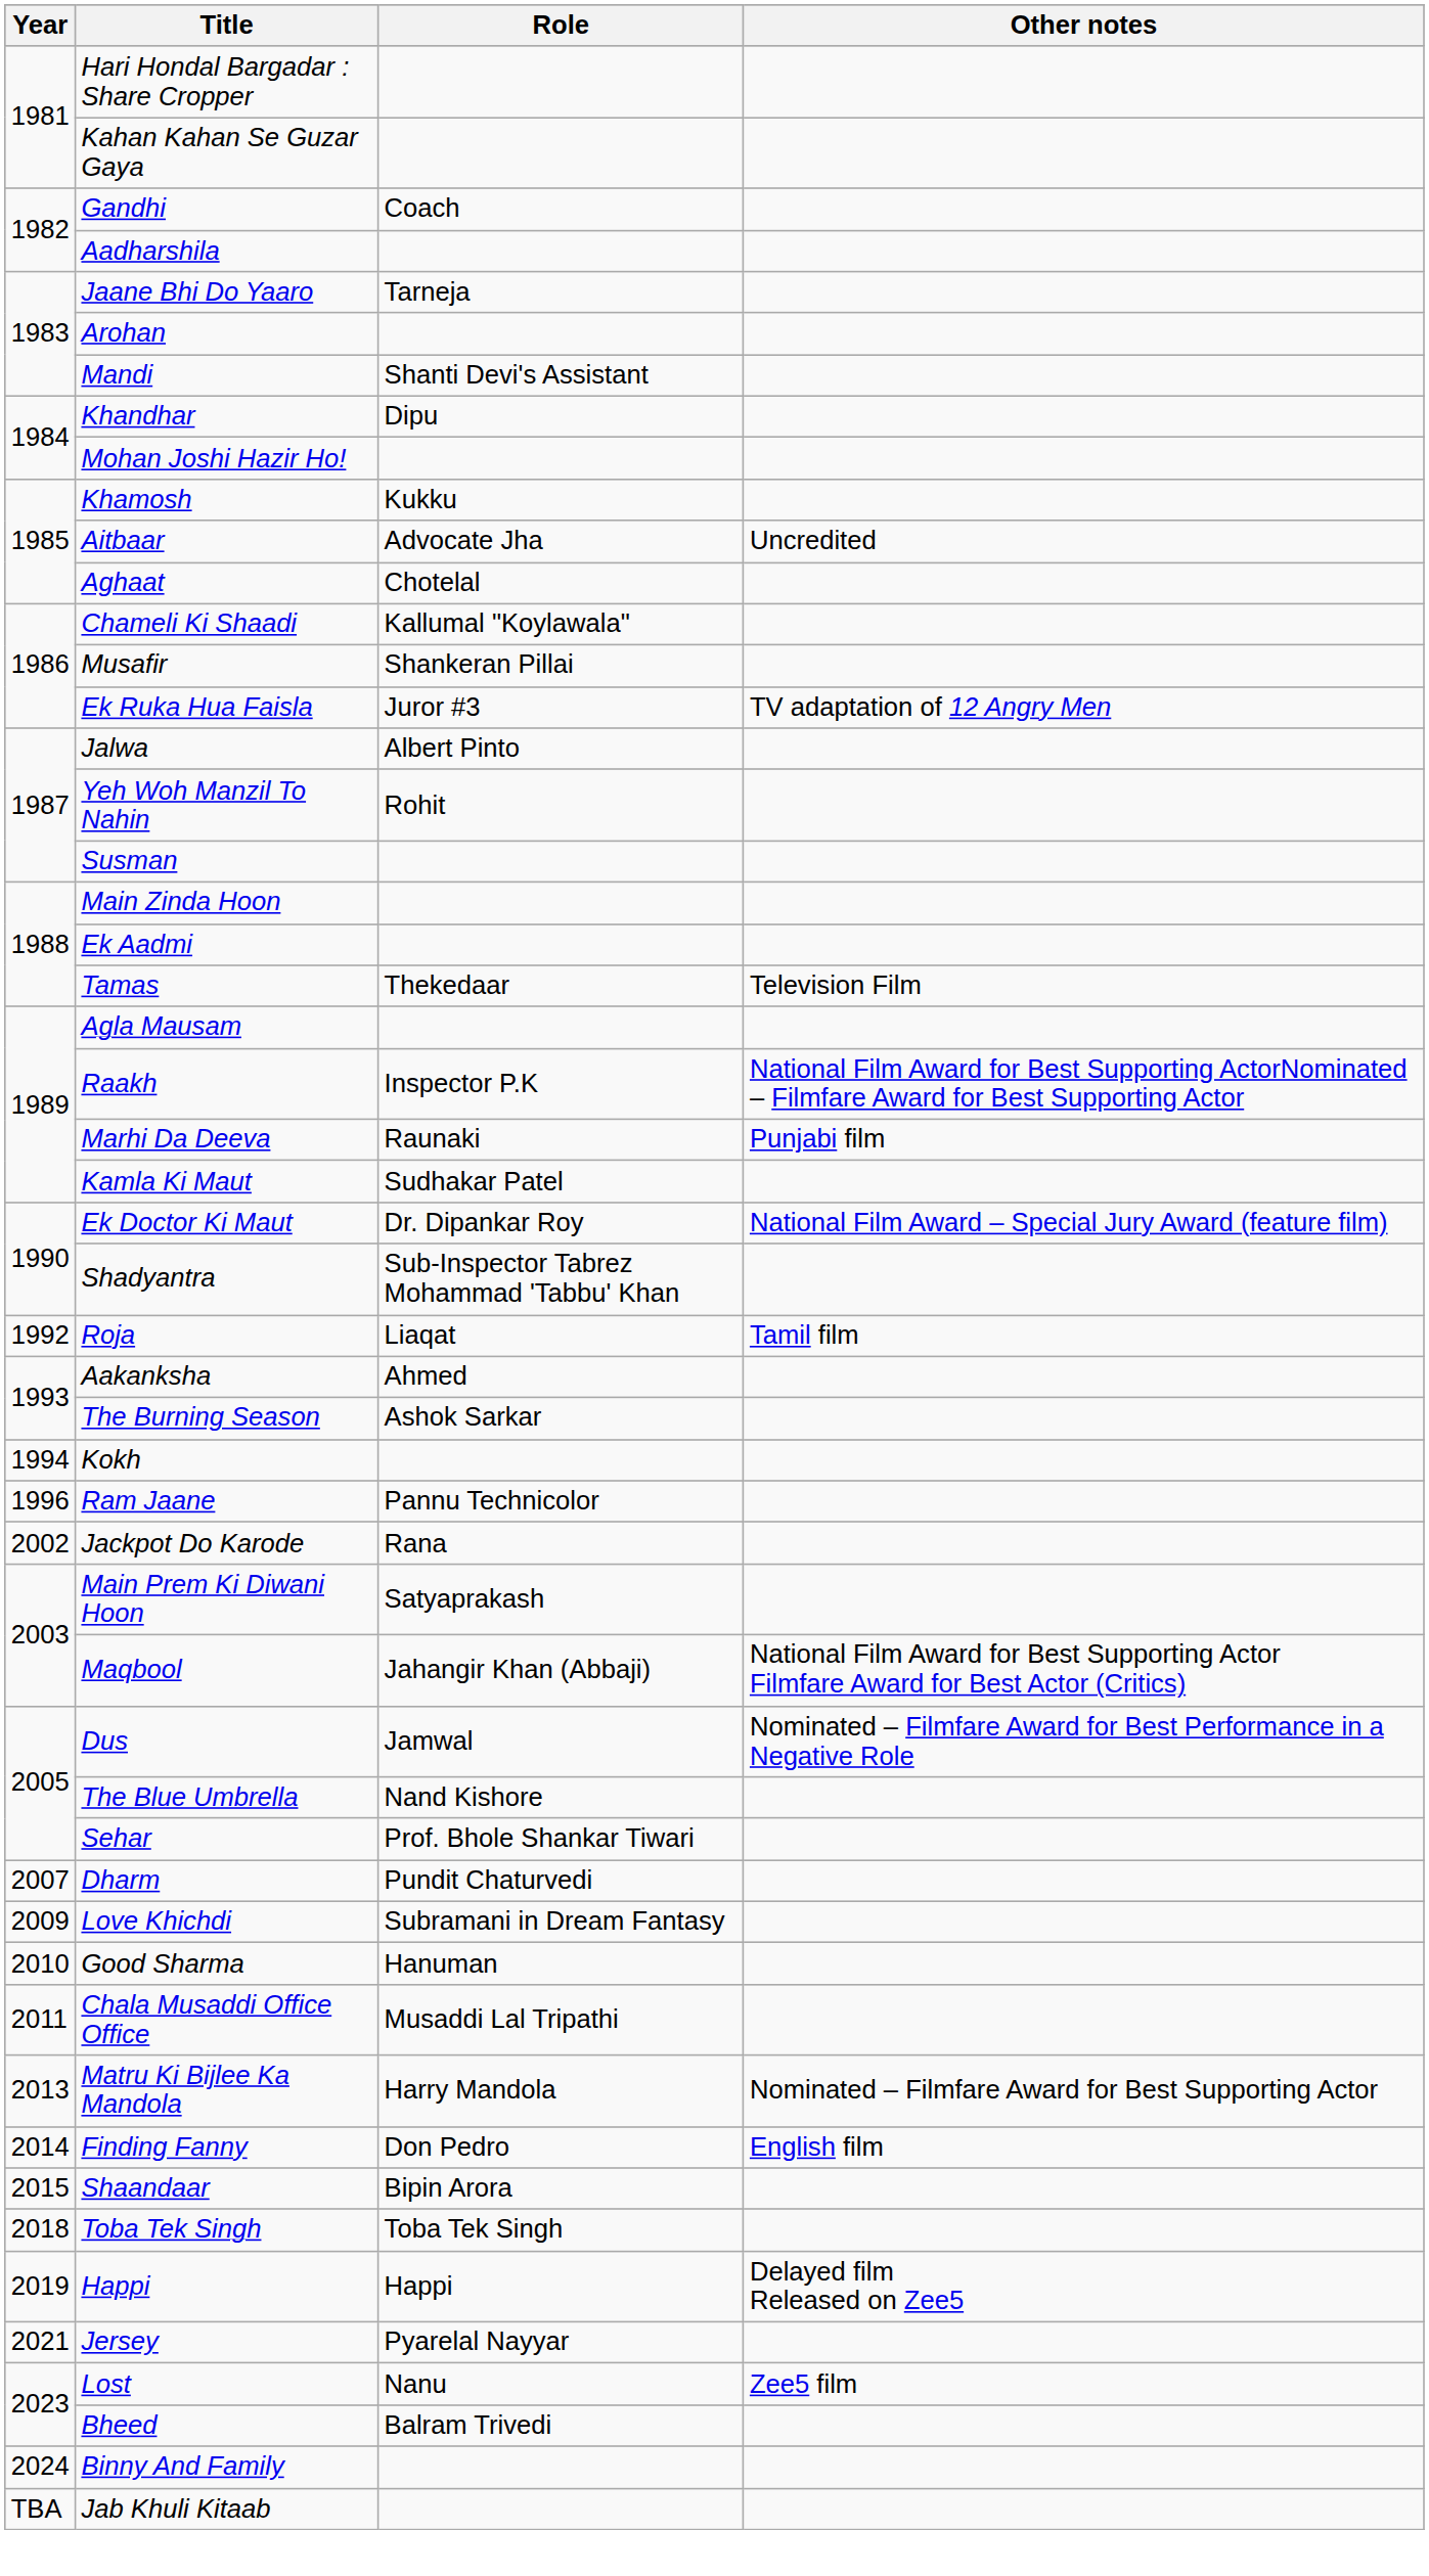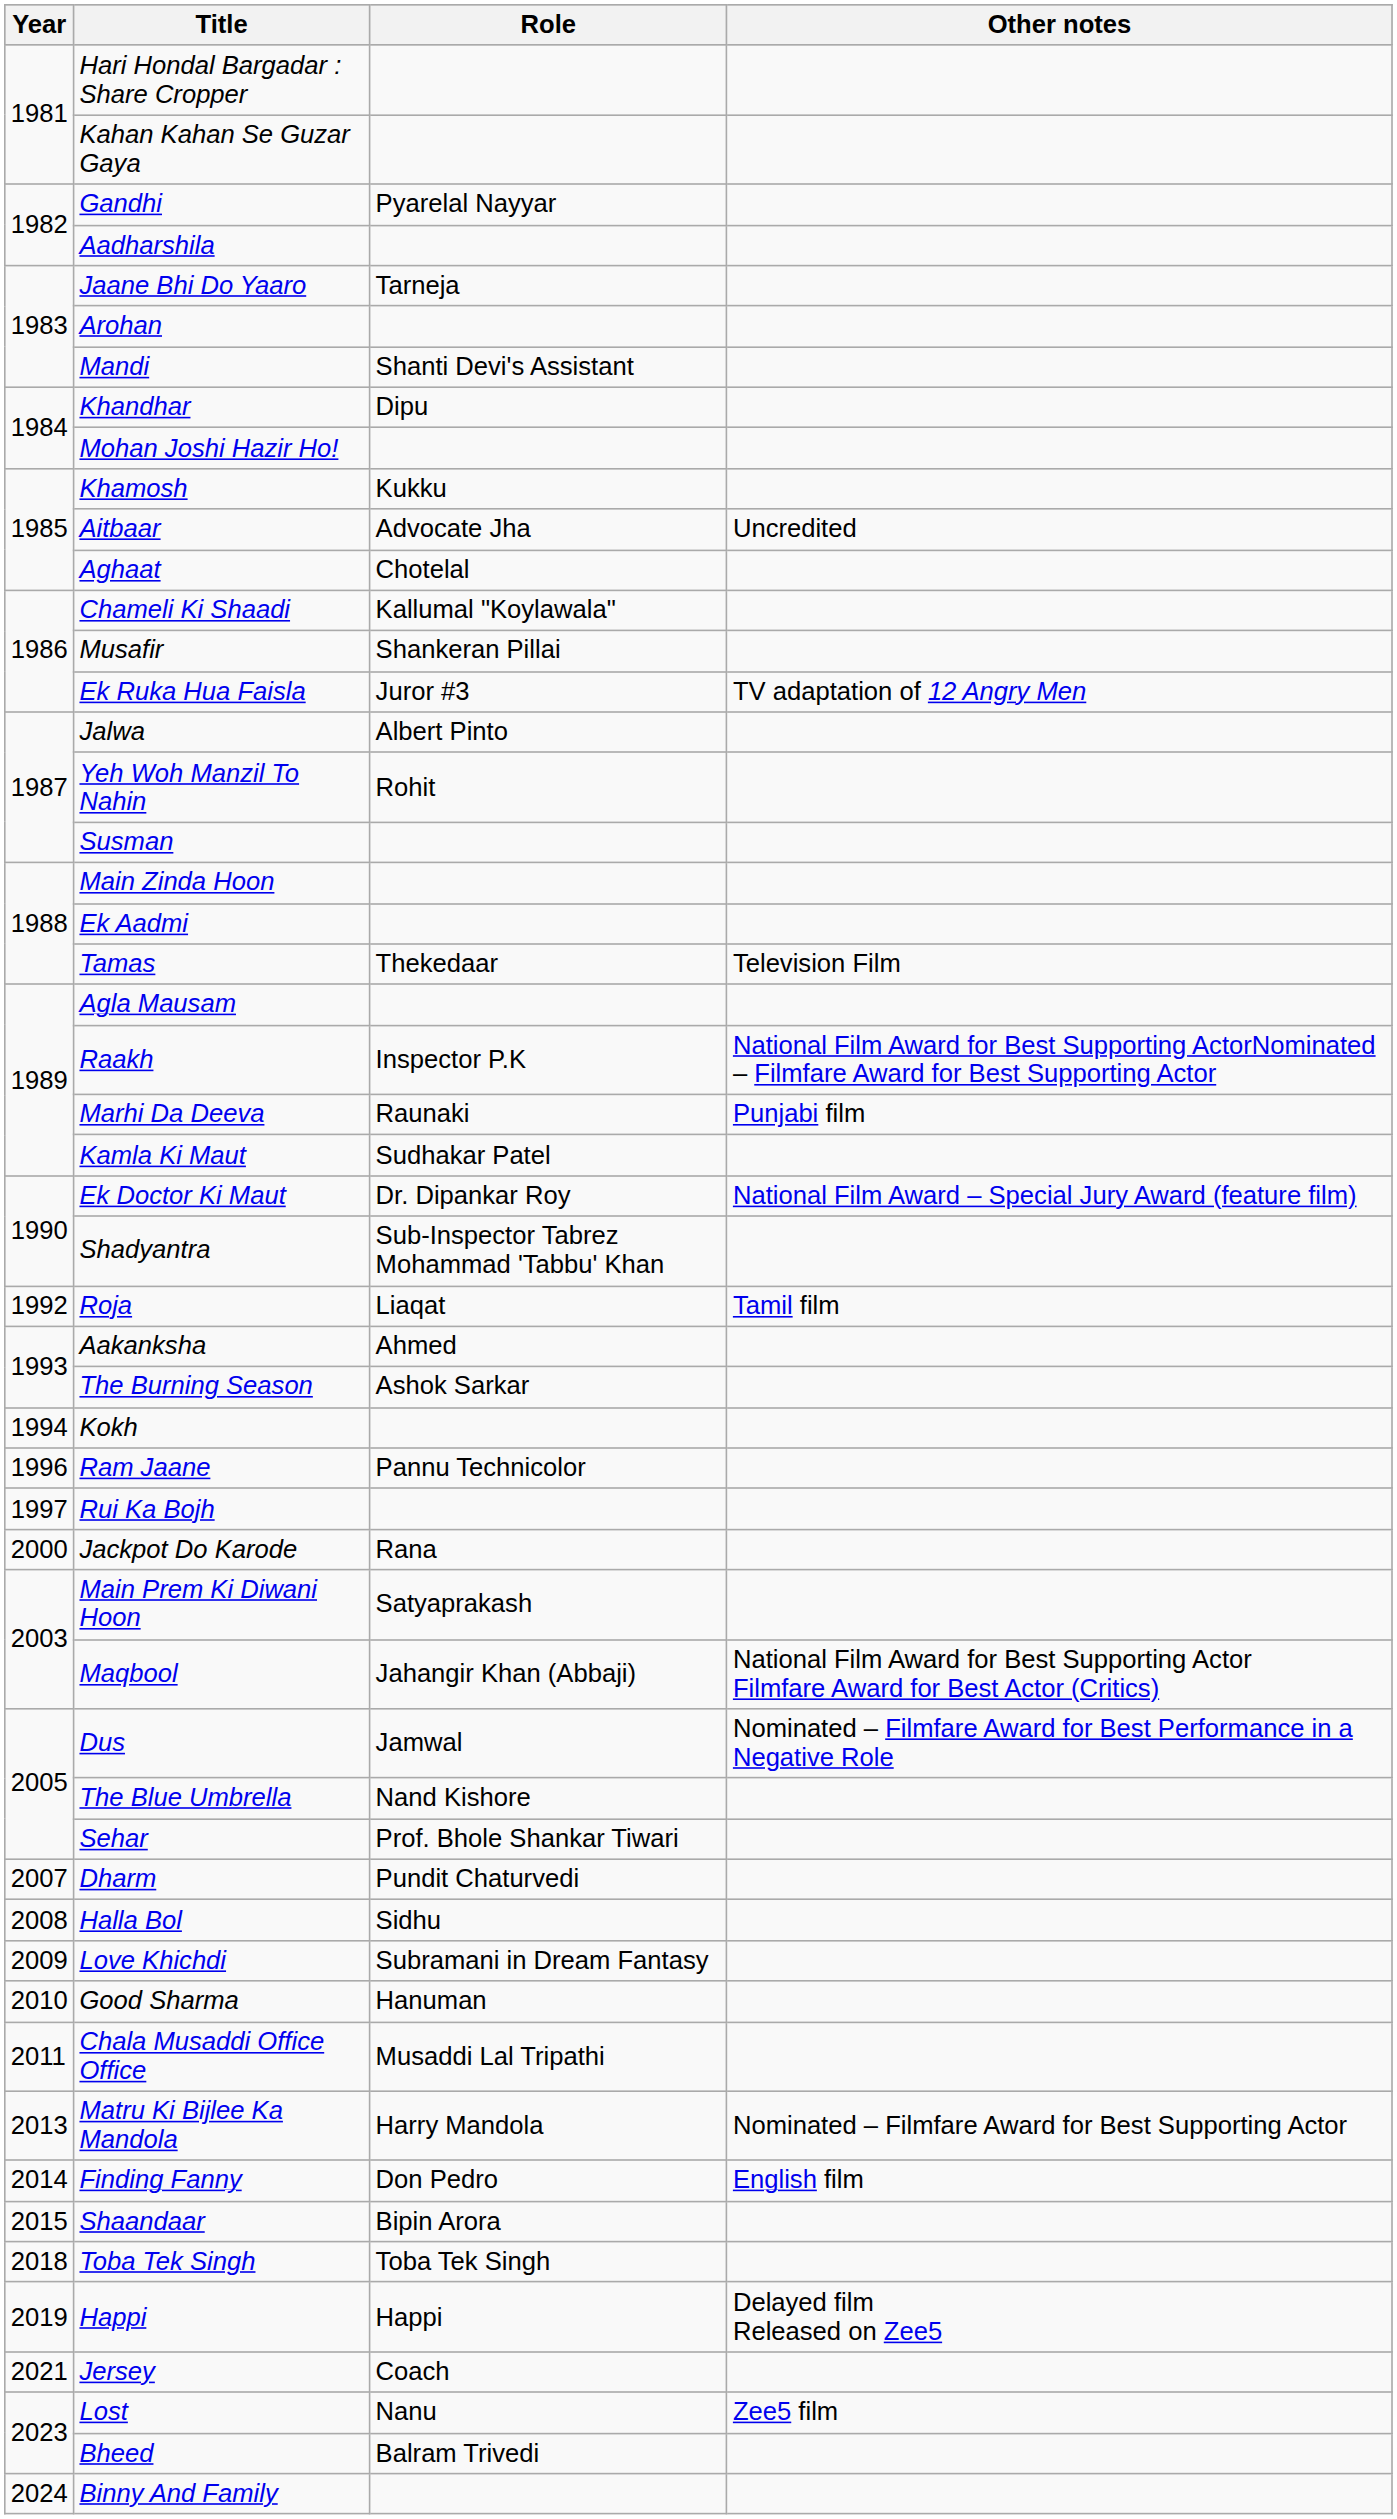Gandhi | Role: Coach -> Pyarelal Nayyar
+ row: 1997 | Rui Ka Bojh
Jackpot Do Karode | Year: 2002 -> 2000
+ row: 2008 | Halla Bol | Sidhu
Jersey | Role: Pyarelal Nayyar -> Coach
- row: TBA | Jab Khuli Kitaab
